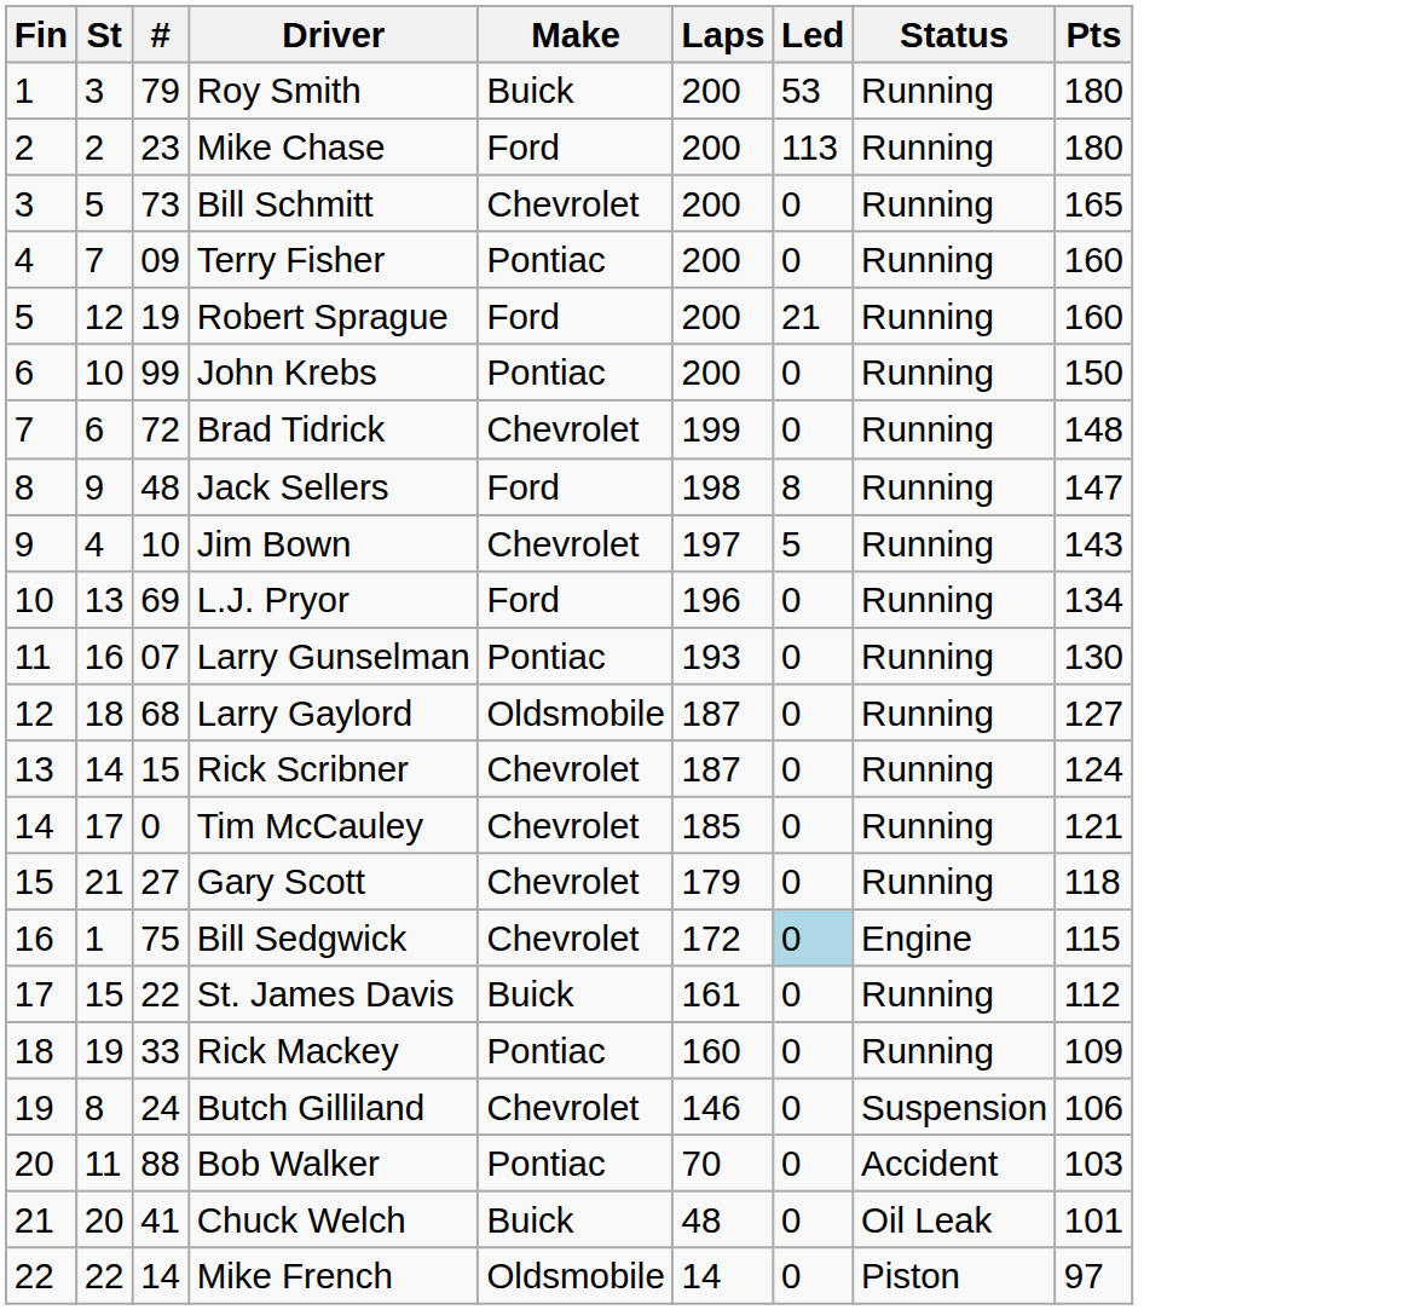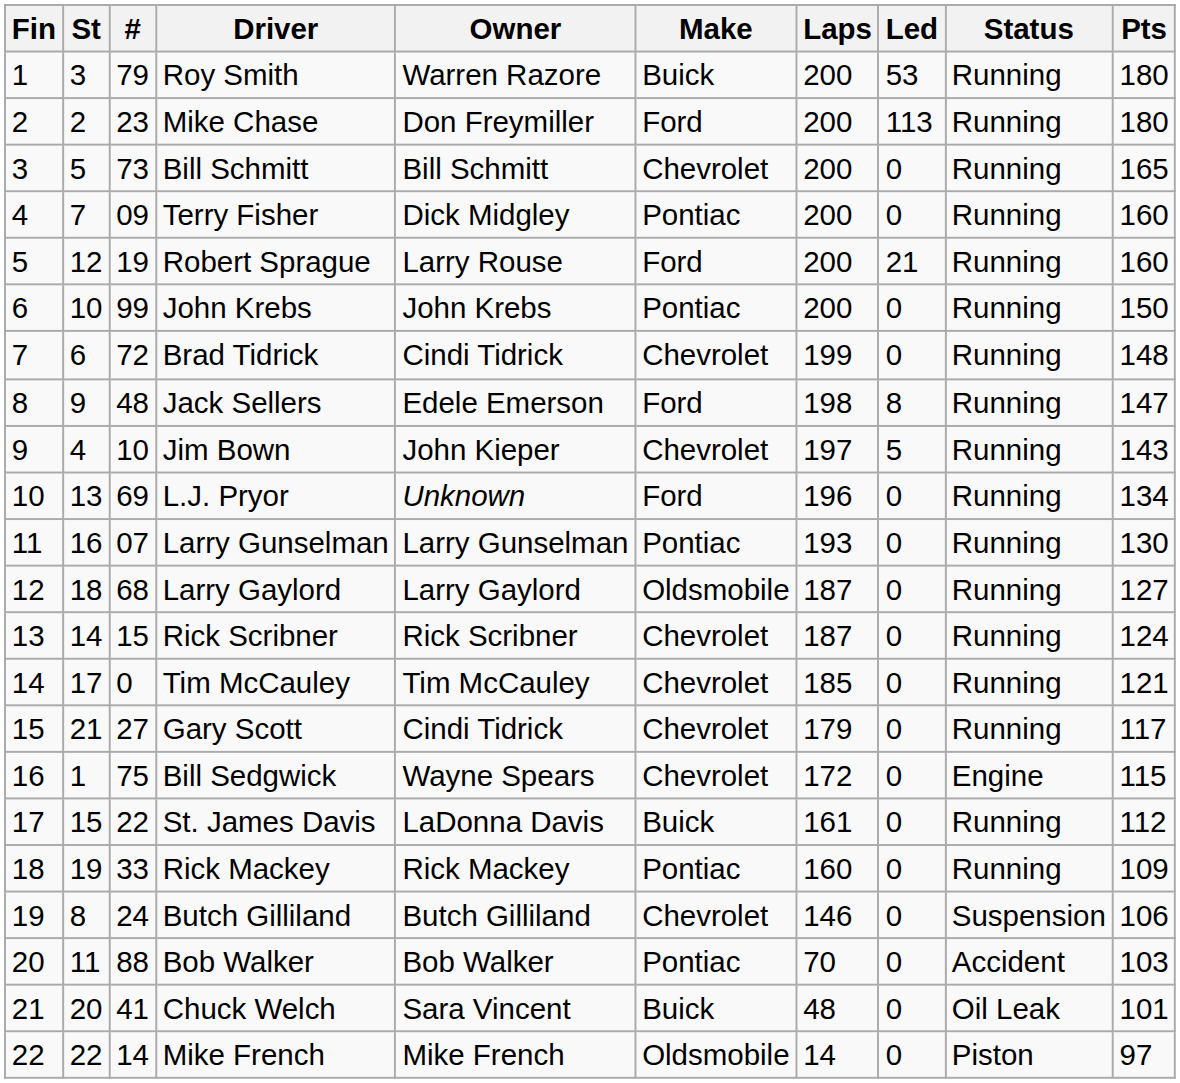+ column: Owner | Warren Razore | Don Freymiller | Bill Schmitt | Dick Midgley | Larry Rouse | John Krebs | Cindi Tidrick | Edele Emerson | John Kieper | Unknown | Larry Gunselman | Larry Gaylord | Rick Scribner | Tim McCauley | Cindi Tidrick | Wayne Spears | LaDonna Davis | Rick Mackey | Butch Gilliland | Bob Walker | Sara Vincent | Mike French
Gary Scott | Pts: 118 -> 117
Bill Sedgwick | Led: lightblue background -> no background
